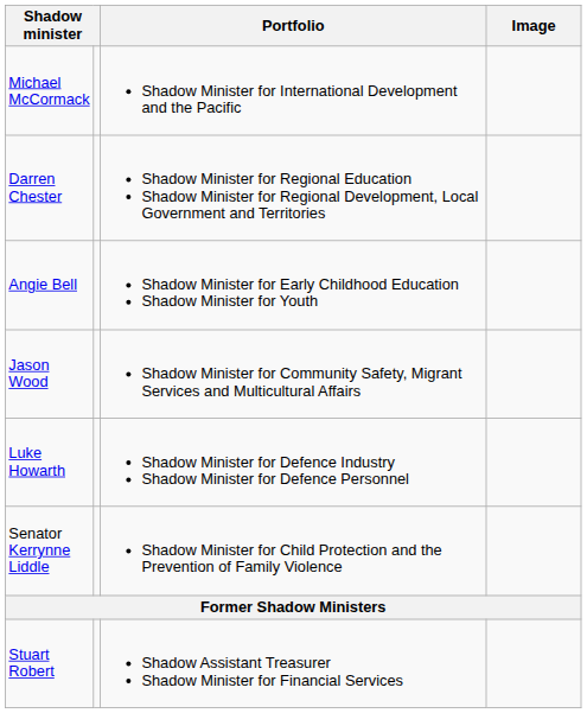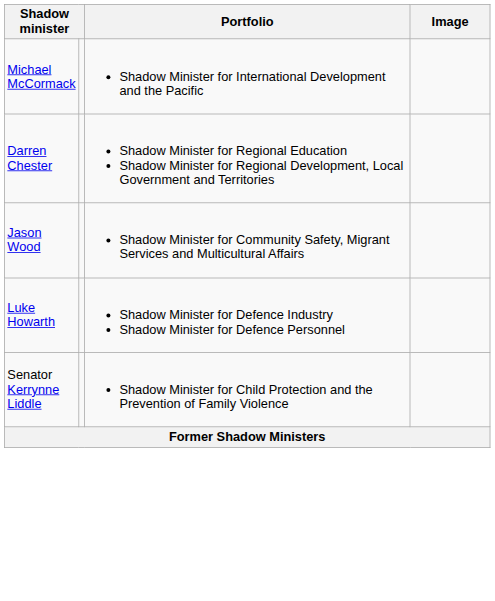- row: Angie Bell | Shadow Minister for Early Childhood Education Shadow Minister for Youth
- row: Stuart Robert | Shadow Assistant Treasurer Shadow Minister for Financial Services
